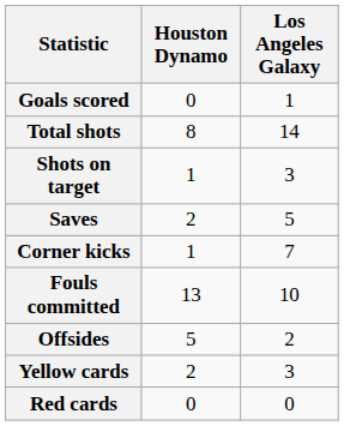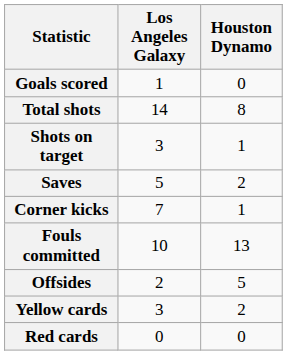columns swapped: Los Angeles Galaxy <-> Houston Dynamo
